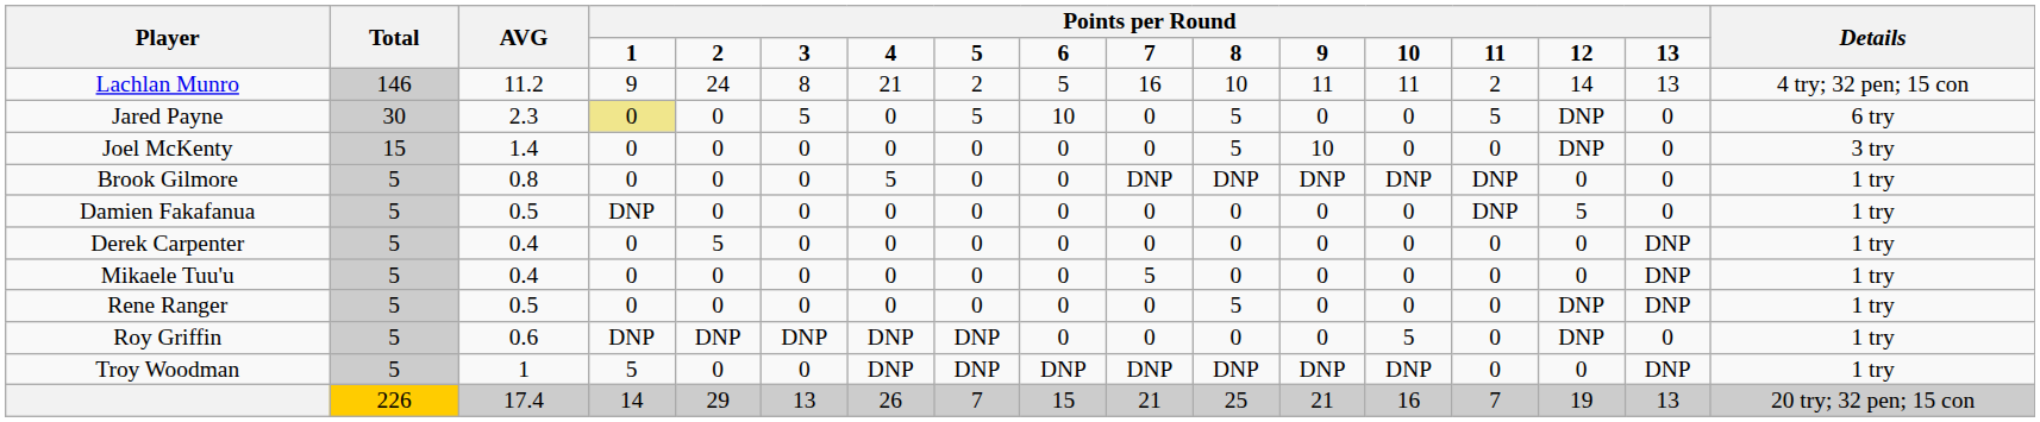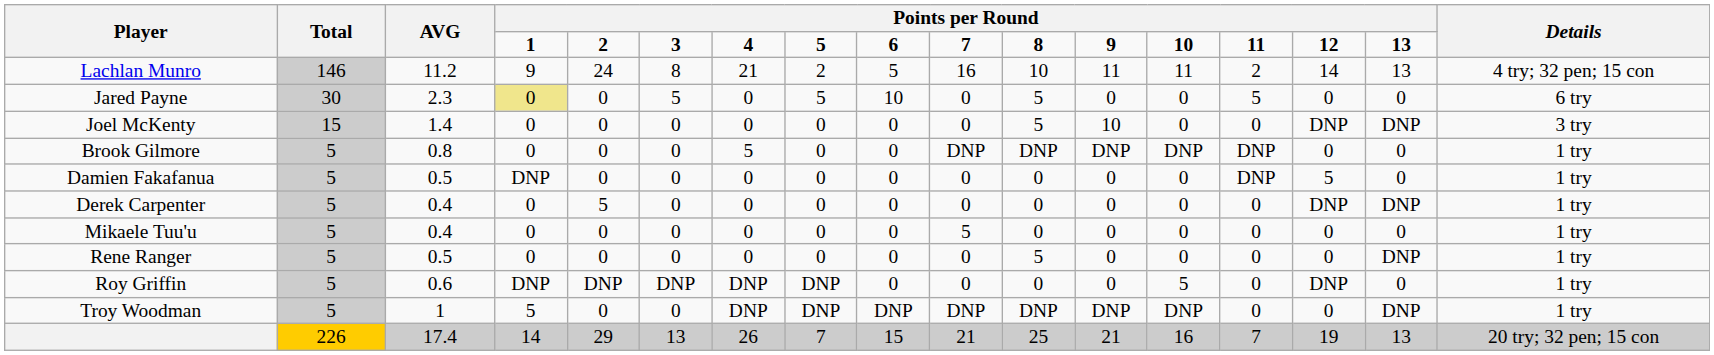Jared Payne | column 15: DNP -> 0
Joel McKenty | column 16: 0 -> DNP
Derek Carpenter | column 15: 0 -> DNP
Mikaele Tuu'u | column 16: DNP -> 0
Rene Ranger | column 15: DNP -> 0
